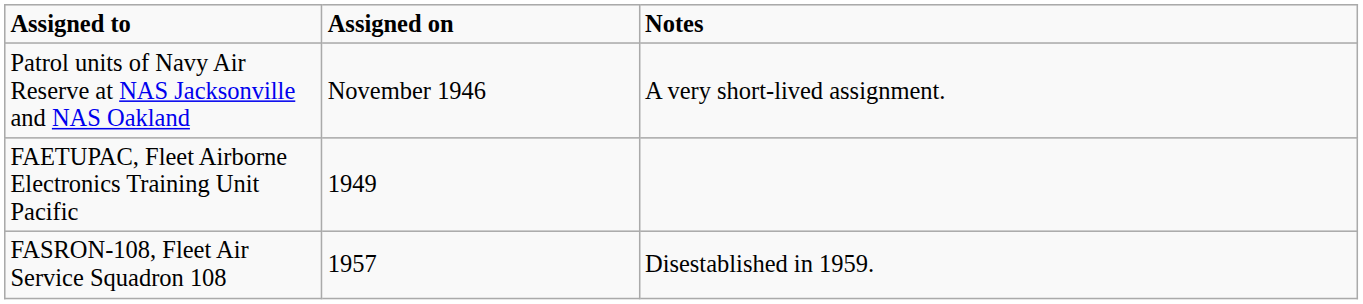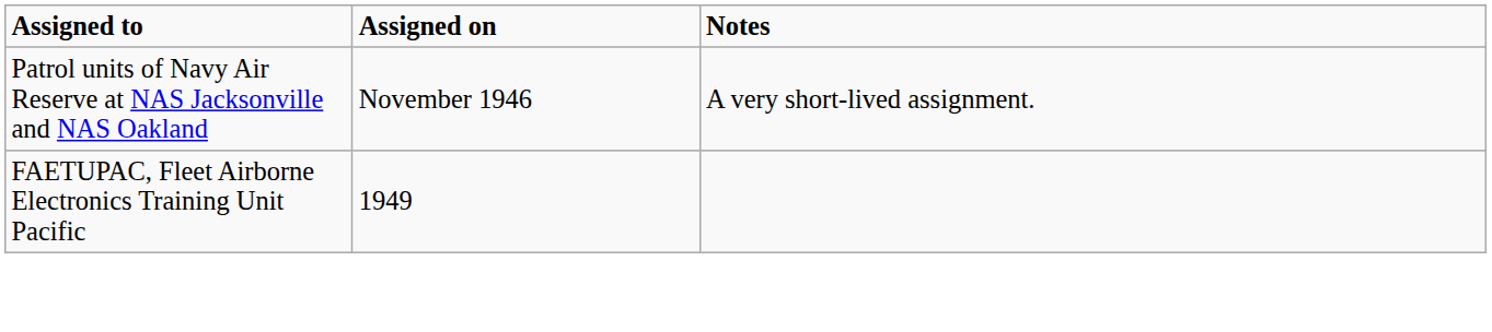- row: FASRON-108, Fleet Air Service Squadron 108 | 1957 | Disestablished in 1959.
